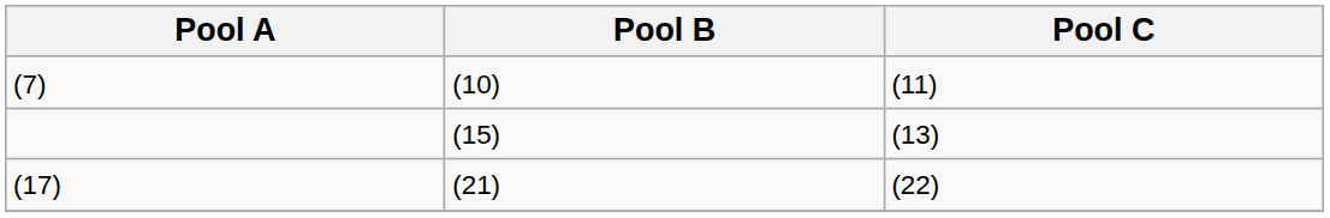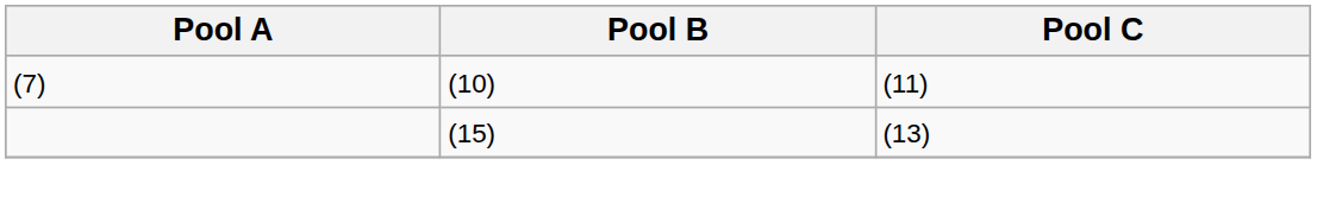- row: (17) | (21) | (22)
